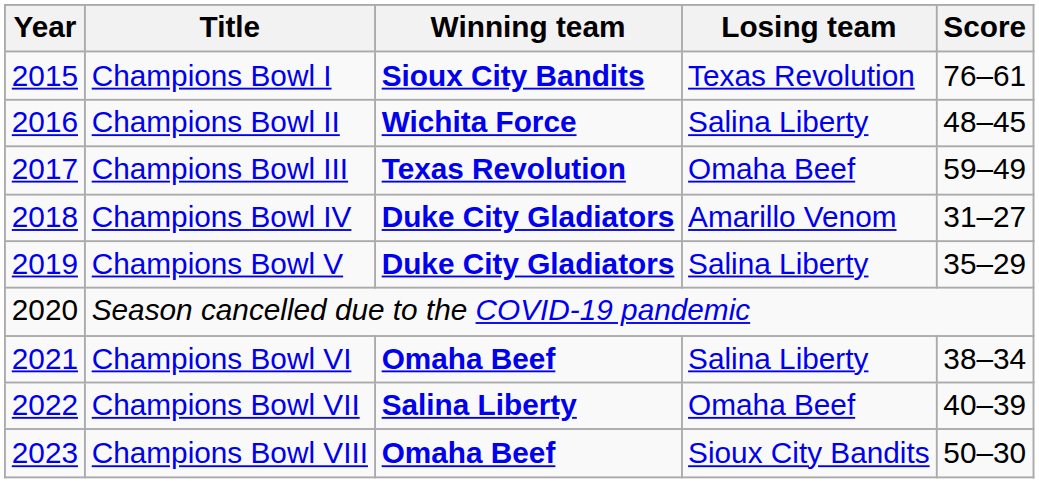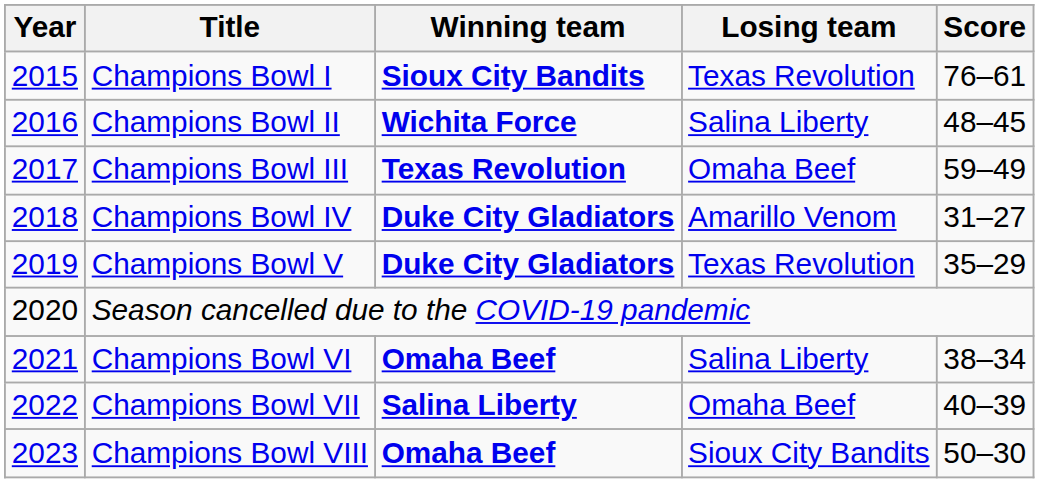Champions Bowl V | Losing team: Salina Liberty -> Texas Revolution
